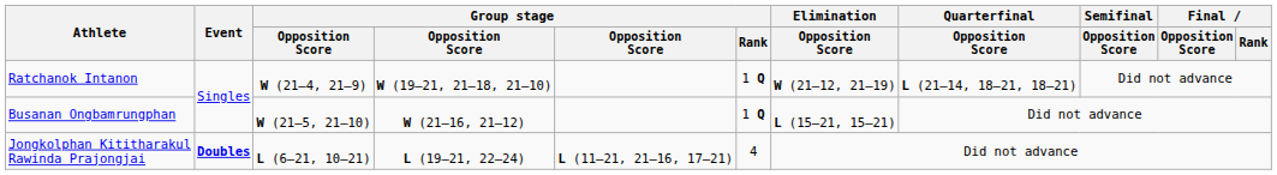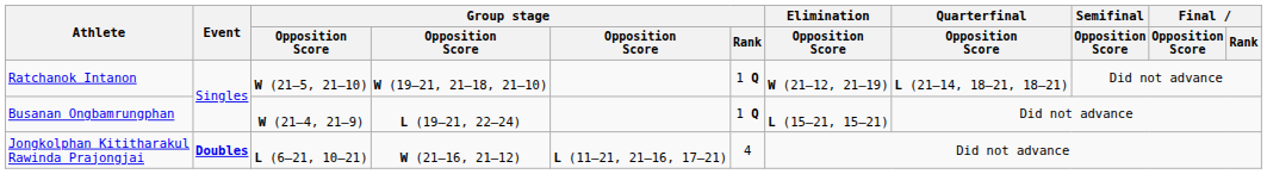Ratchanok Intanon | column 3: W (21–4, 21–9) -> W (21–5, 21–10)
Busanan Ongbamrungphan | column 3: W (21–5, 21–10) -> W (21–4, 21–9)
Busanan Ongbamrungphan | column 4: W (21–16, 21–12) -> L (19–21, 22–24)
Jongkolphan Kititharakul Rawinda Prajongjai | column 4: L (19–21, 22–24) -> W (21–16, 21–12)
